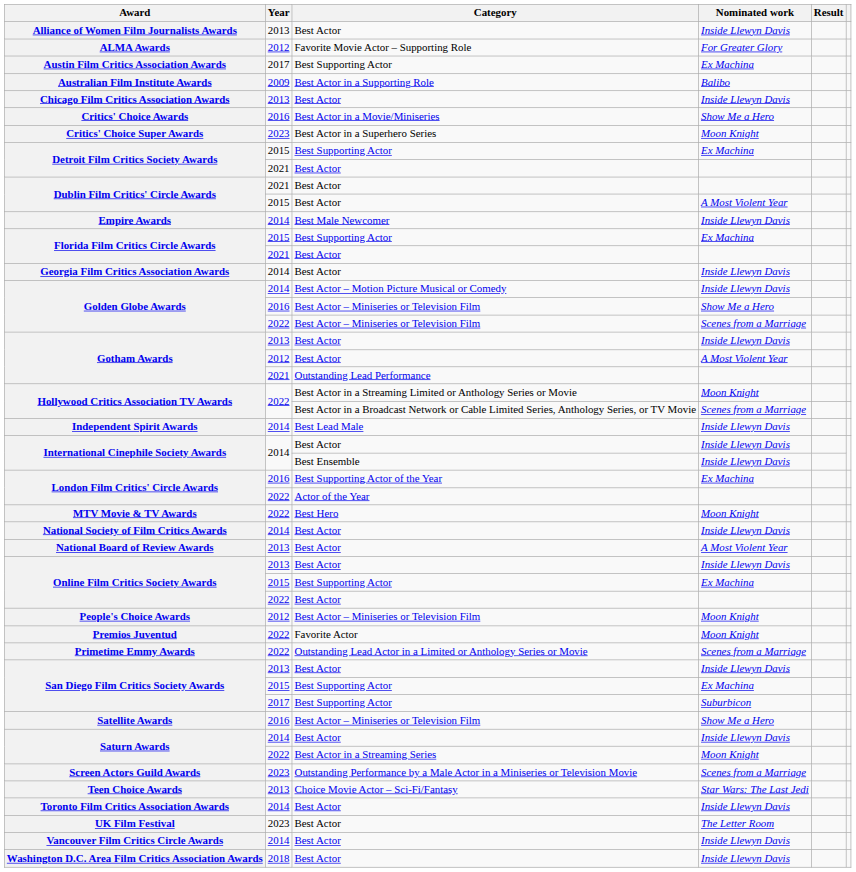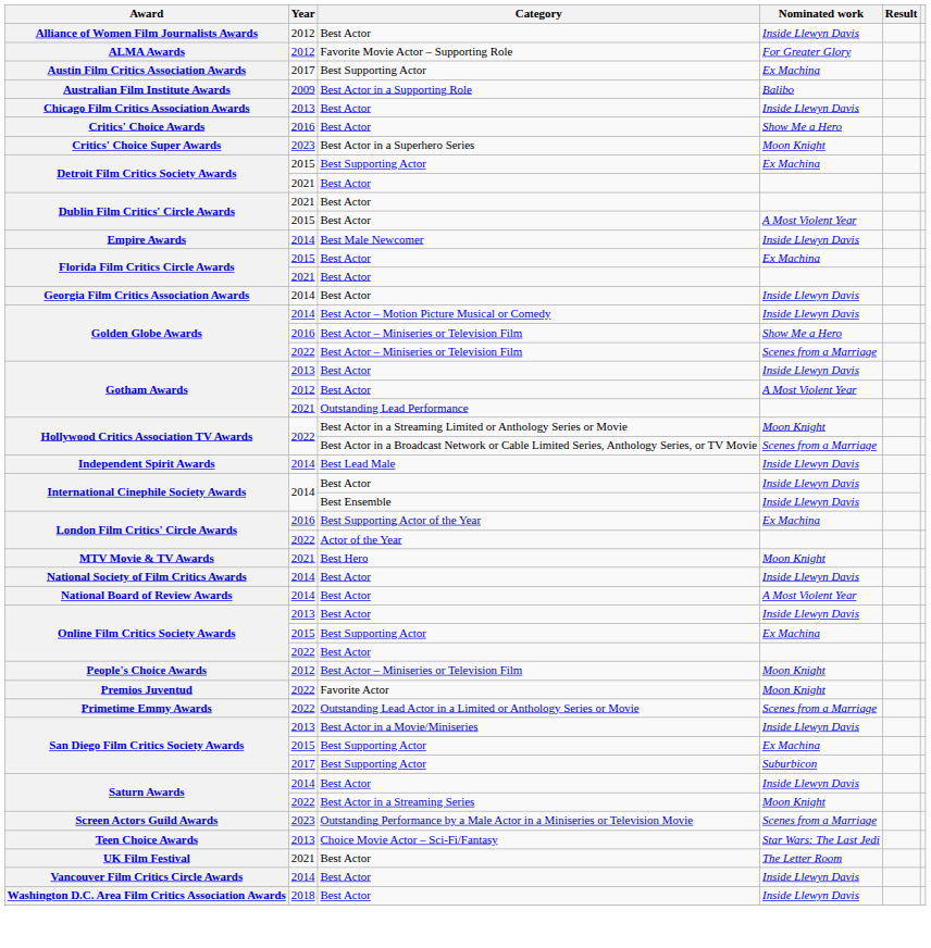Alliance of Women Film Journalists Awards | Year: 2013 -> 2012
Critics' Choice Awards | Category: Best Actor in a Movie/Miniseries -> Best Actor
Florida Film Critics Circle Awards / Ex Machina | Category: Best Supporting Actor -> Best Actor
MTV Movie & TV Awards | Year: 2022 -> 2021
National Board of Review Awards | Year: 2013 -> 2014
San Diego Film Critics Society Awards / Inside Llewyn Davis | Category: Best Actor -> Best Actor in a Movie/Miniseries
- row: Satellite Awards | 2016 | Best Actor – Miniseries or Television Film | Show Me a Hero
- row: Toronto Film Critics Association Awards | 2014 | Best Actor | Inside Llewyn Davis
UK Film Festival | Year: 2023 -> 2021
